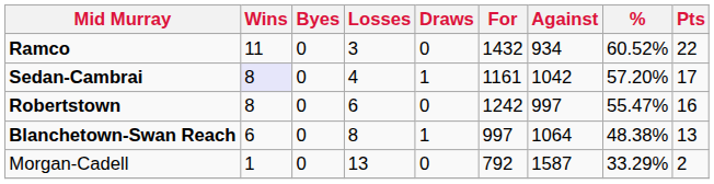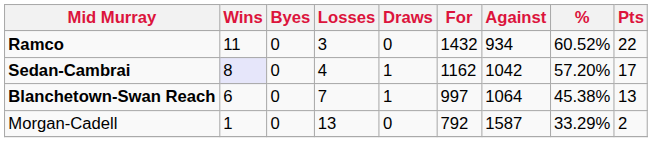Sedan-Cambrai | For: 1161 -> 1162
- row: Robertstown | 8 | 0 | 6 | 0 | 1242 | 997 | 55.47% | 16
Blanchetown-Swan Reach | Losses: 8 -> 7
Blanchetown-Swan Reach | %: 48.38% -> 45.38%
